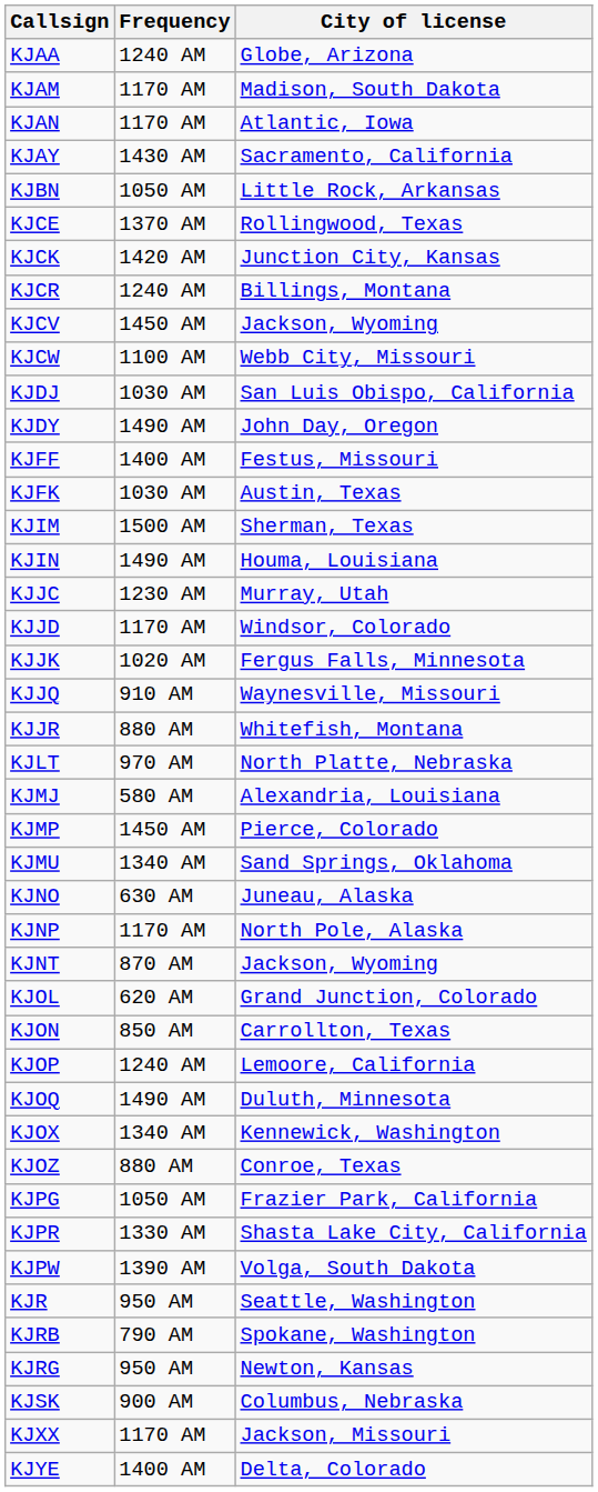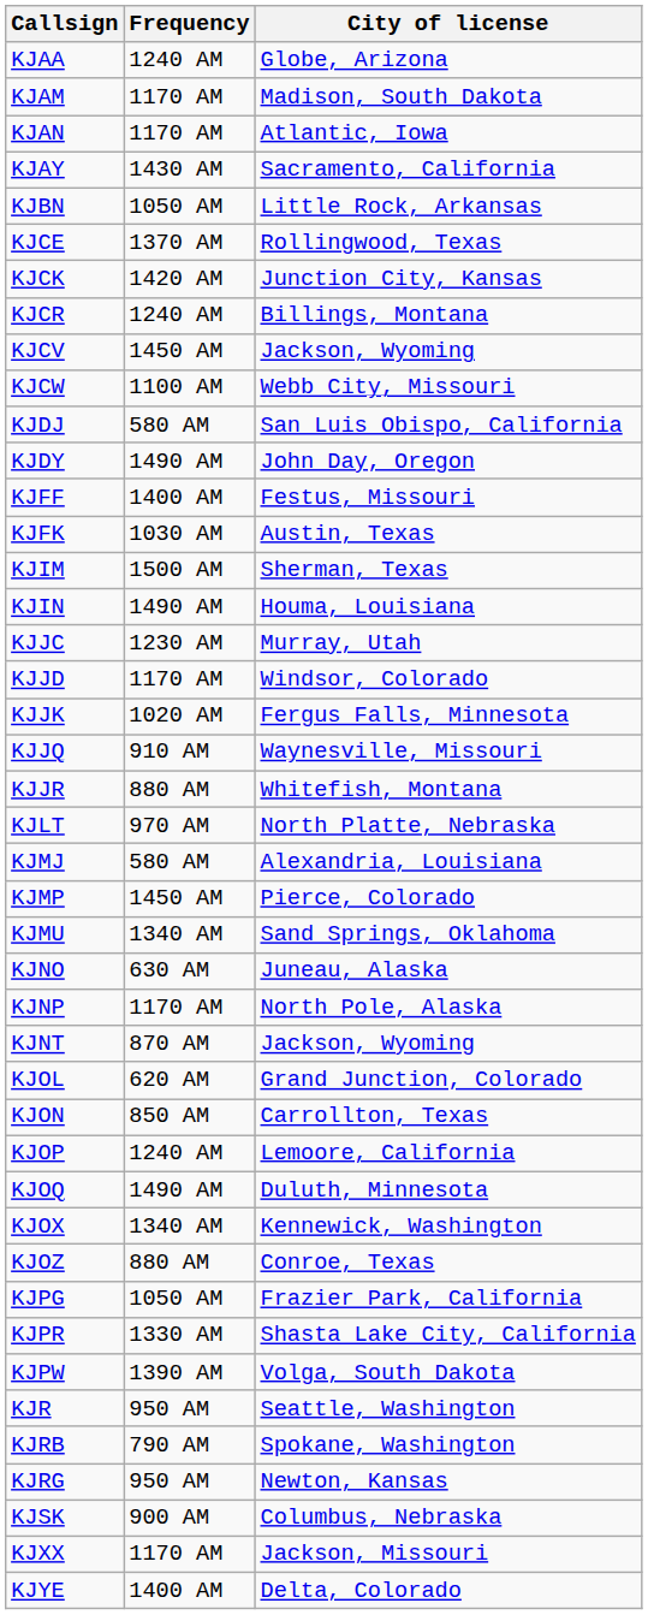KJDJ | Frequency: 1030 AM -> 580 AM
